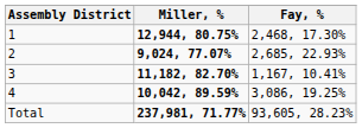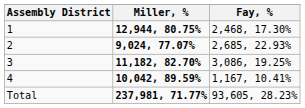3 | Fay, %: 1,167, 10.41% -> 3,086, 19.25%
4 | Fay, %: 3,086, 19.25% -> 1,167, 10.41%
